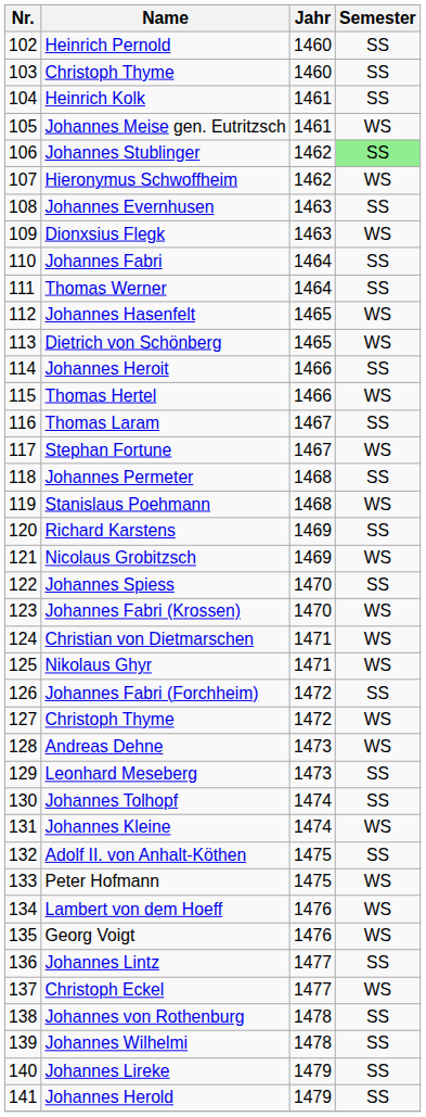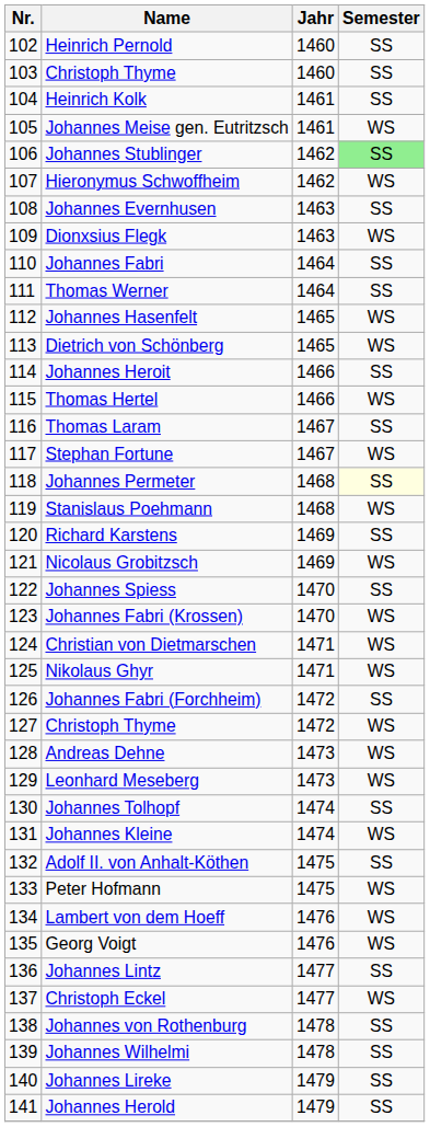Johannes Permeter | Semester: no background -> lightyellow background
Leonhard Meseberg | Semester: SS -> WS
